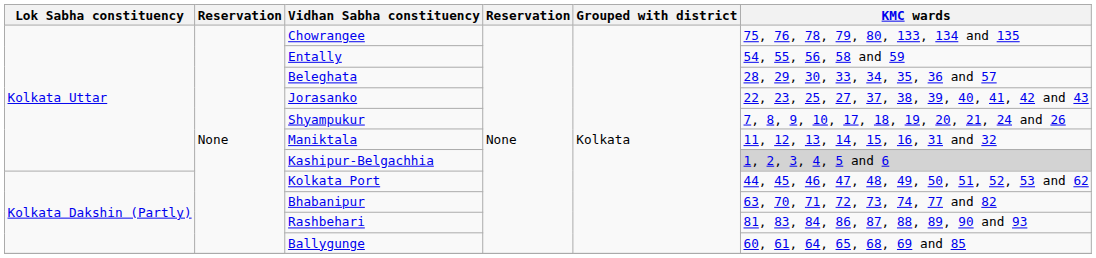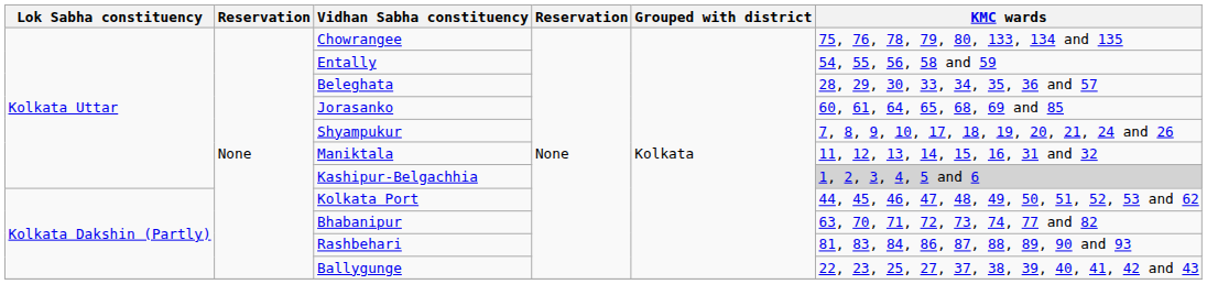Jorasanko | KMC wards: 22, 23, 25, 27, 37, 38, 39, 40, 41, 42 and 43 -> 60, 61, 64, 65, 68, 69 and 85
Ballygunge | KMC wards: 60, 61, 64, 65, 68, 69 and 85 -> 22, 23, 25, 27, 37, 38, 39, 40, 41, 42 and 43
